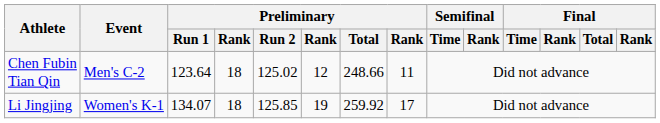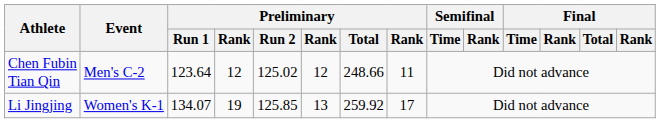Chen Fubin Tian Qin | column 4: 18 -> 12
Li Jingjing | column 4: 18 -> 19
Li Jingjing | column 6: 19 -> 13
